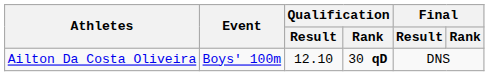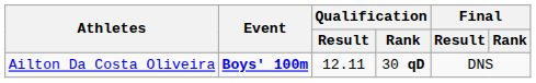Ailton Da Costa Oliveira | Event: normal -> bold
Ailton Da Costa Oliveira | Qualification / Result: 12.10 -> 12.11
